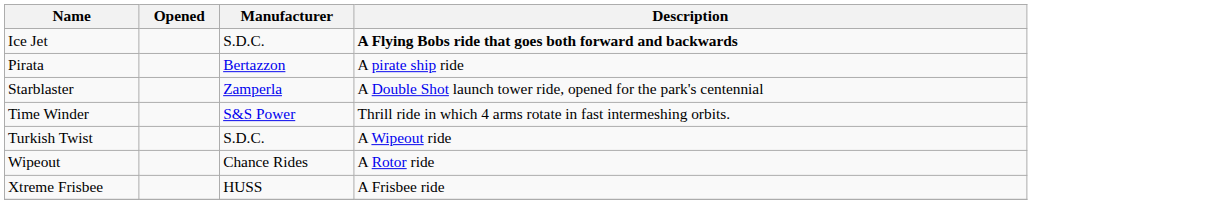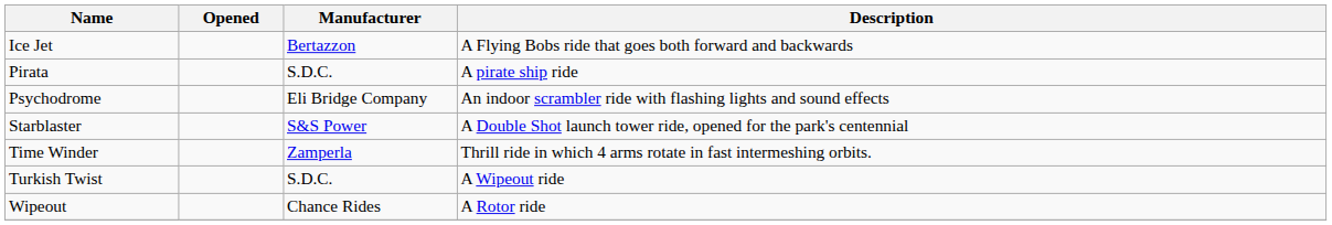Ice Jet | Manufacturer: S.D.C. -> Bertazzon
Ice Jet | Description: bold -> normal
Pirata | Manufacturer: Bertazzon -> S.D.C.
+ row: Psychodrome | Eli Bridge Company | An indoor scrambler ride with flashing lights and sound effects
Starblaster | Manufacturer: Zamperla -> S&S Power
Time Winder | Manufacturer: S&S Power -> Zamperla
- row: Xtreme Frisbee | HUSS | A Frisbee ride
